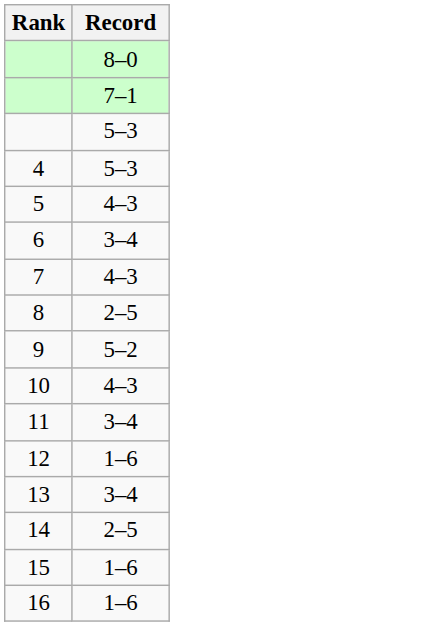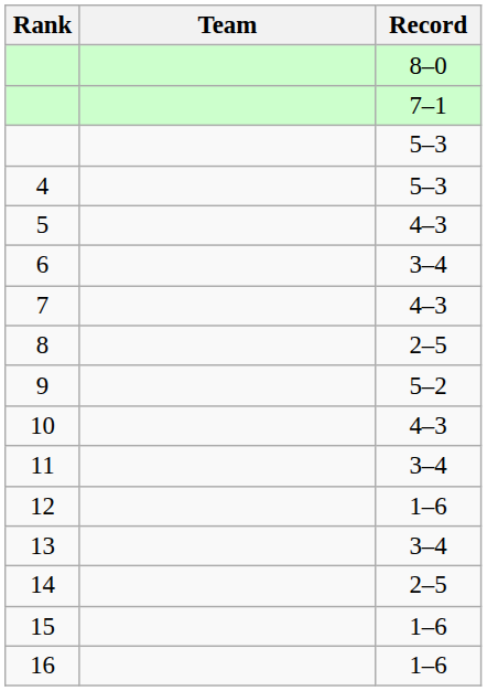+ column: Team
